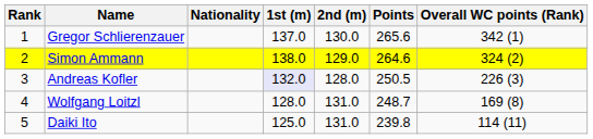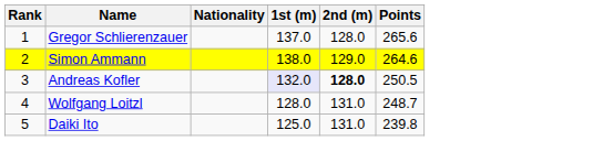- column: Overall WC points (Rank) | 342 (1) | 324 (2) | 226 (3) | 169 (8) | 114 (11)
Gregor Schlierenzauer | 2nd (m): 130.0 -> 128.0
Andreas Kofler | 2nd (m): normal -> bold
